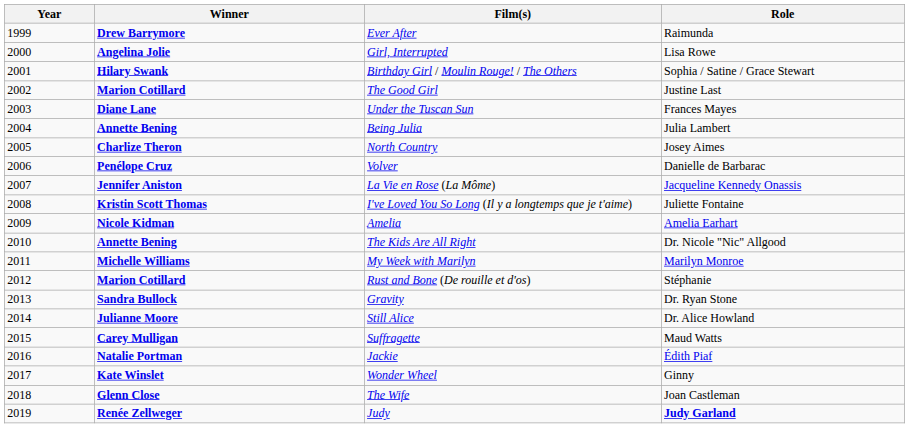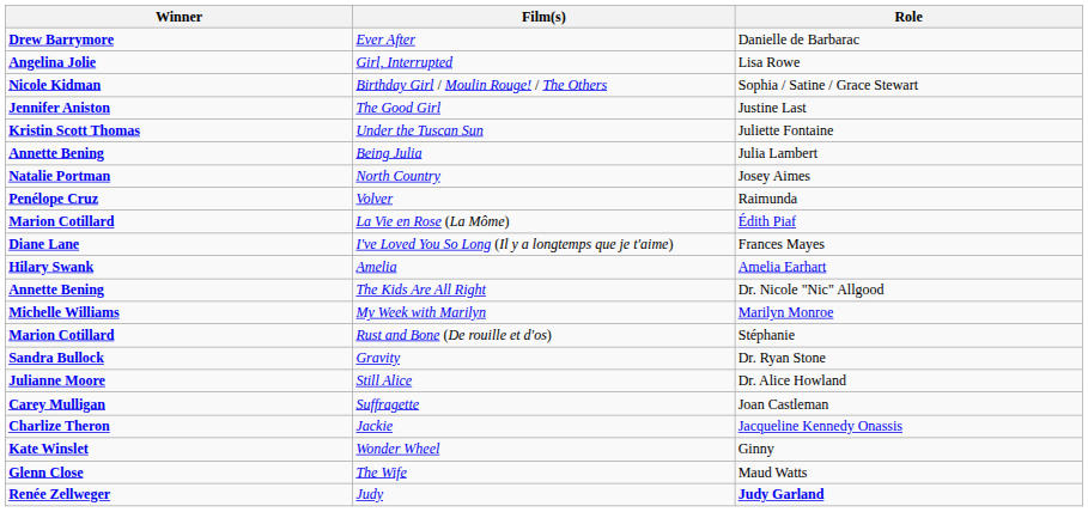- column: Year | 1999 | 2000 | 2001 | 2002 | 2003 | 2004 | 2005 | 2006 | 2007 | 2008 | 2009 | 2010 | 2011 | 2012 | 2013 | 2014 | 2015 | 2016 | 2017 | 2018 | 2019
Ever After | Role: Raimunda -> Danielle de Barbarac
Birthday Girl / Moulin Rouge! / The Others | Winner: Hilary Swank -> Nicole Kidman
The Good Girl | Winner: Marion Cotillard -> Jennifer Aniston
Under the Tuscan Sun | Winner: Diane Lane -> Kristin Scott Thomas
Under the Tuscan Sun | Role: Frances Mayes -> Juliette Fontaine
North Country | Winner: Charlize Theron -> Natalie Portman
Volver | Role: Danielle de Barbarac -> Raimunda
La Vie en Rose (La Môme) | Winner: Jennifer Aniston -> Marion Cotillard
La Vie en Rose (La Môme) | Role: Jacqueline Kennedy Onassis -> Édith Piaf
I've Loved You So Long (Il y a longtemps que je t'aime) | Winner: Kristin Scott Thomas -> Diane Lane
I've Loved You So Long (Il y a longtemps que je t'aime) | Role: Juliette Fontaine -> Frances Mayes
Amelia | Winner: Nicole Kidman -> Hilary Swank
Suffragette | Role: Maud Watts -> Joan Castleman
Jackie | Winner: Natalie Portman -> Charlize Theron
Jackie | Role: Édith Piaf -> Jacqueline Kennedy Onassis
The Wife | Role: Joan Castleman -> Maud Watts
